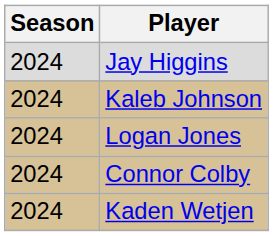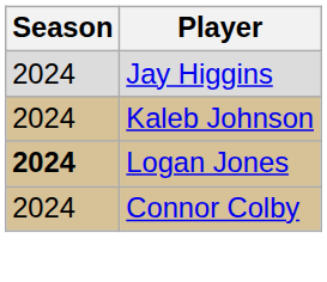Logan Jones | Season: normal -> bold
- row: 2024 | Kaden Wetjen
